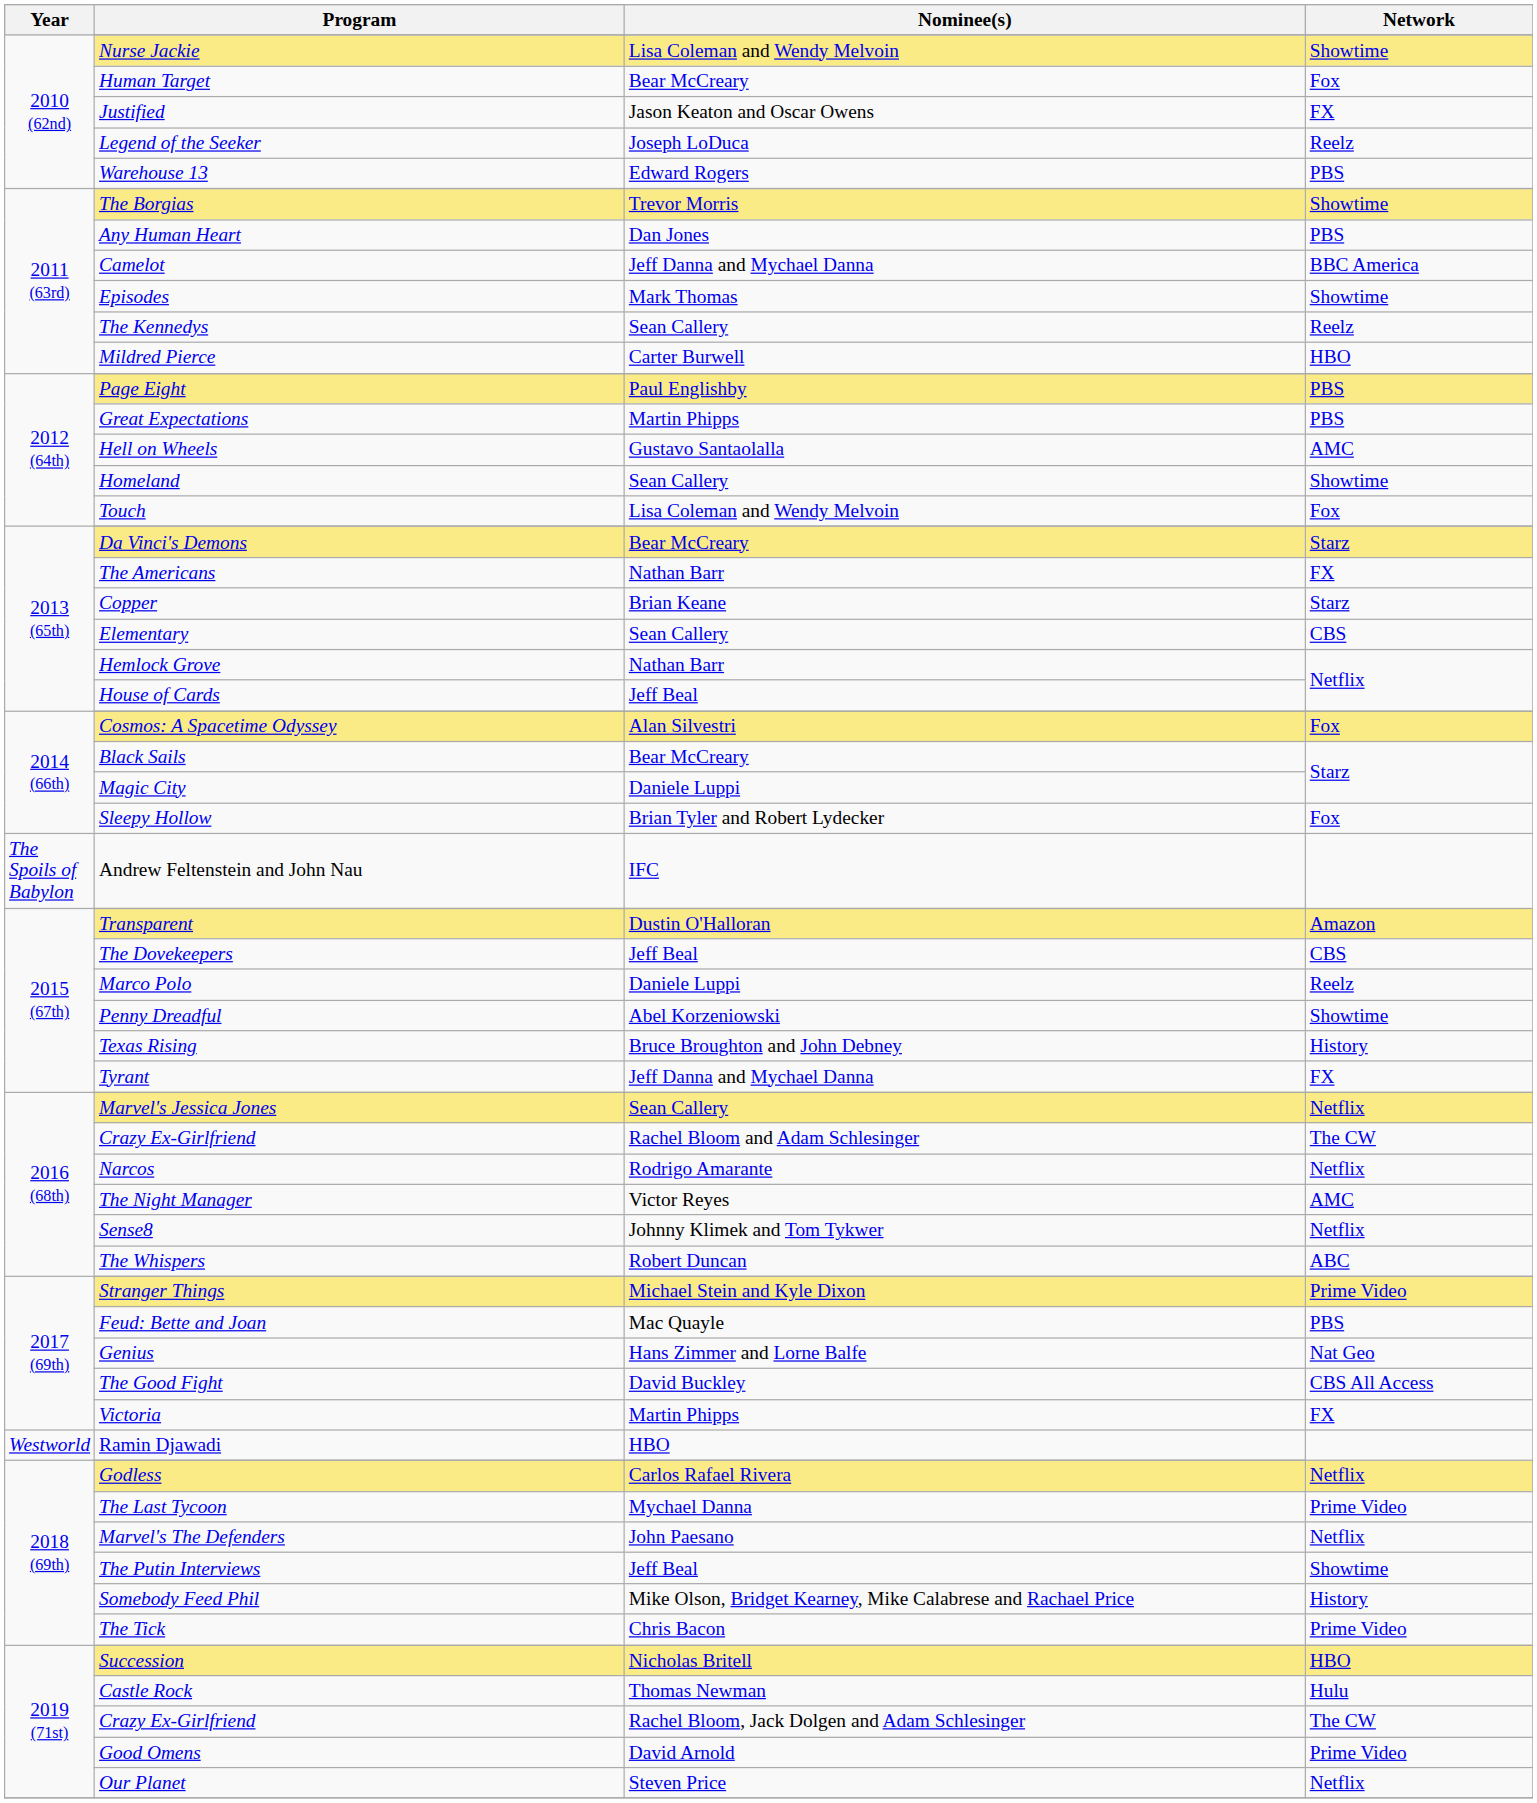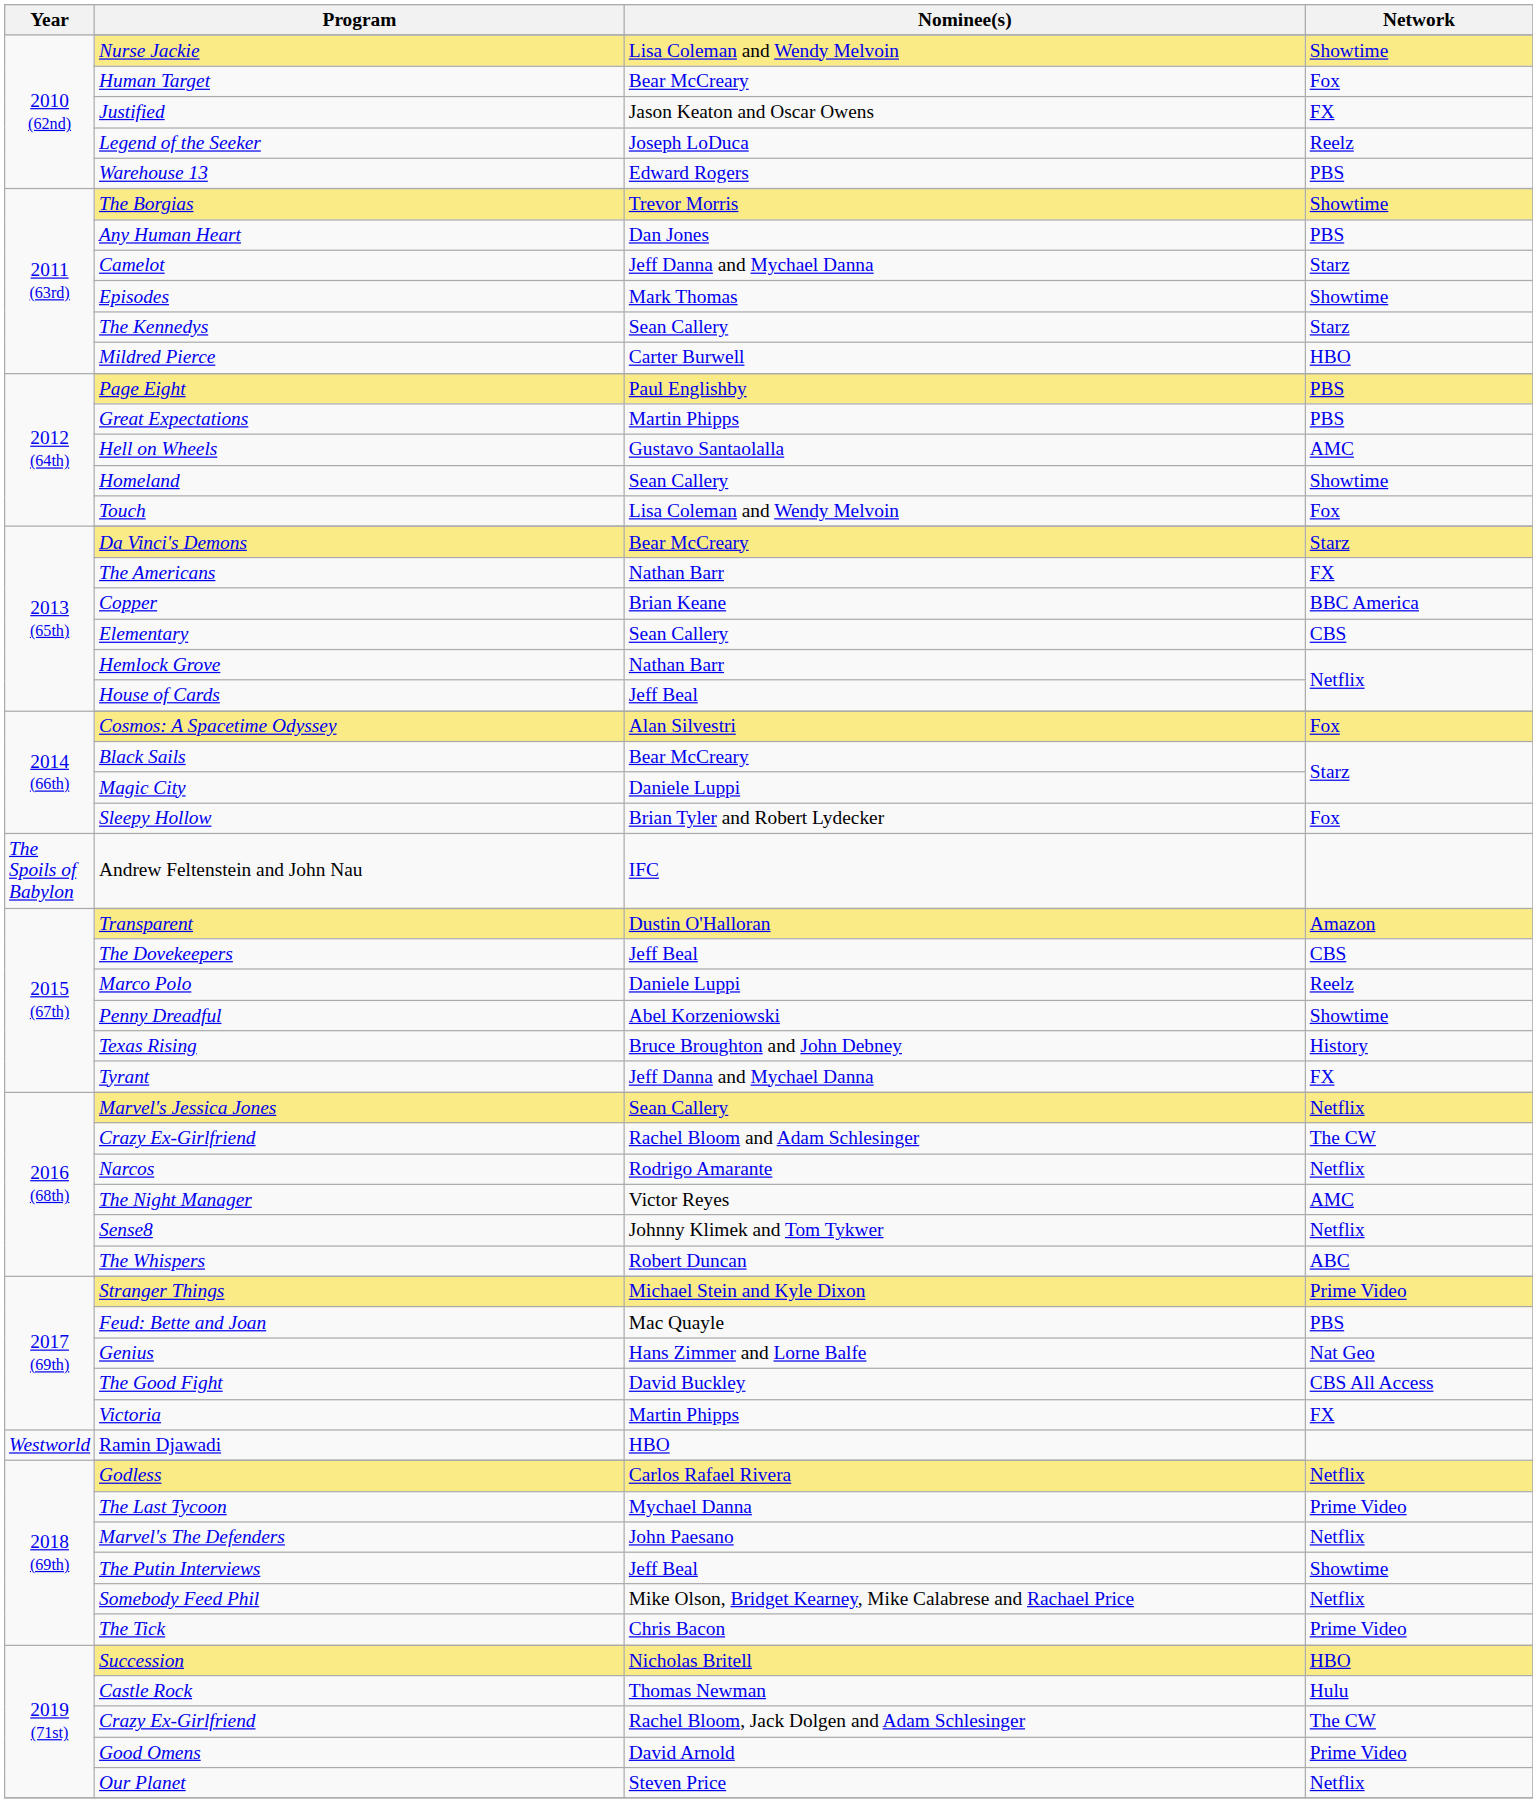Camelot | Network: BBC America -> Starz
The Kennedys | Network: Reelz -> Starz
Copper | Network: Starz -> BBC America
Somebody Feed Phil | Network: History -> Netflix
